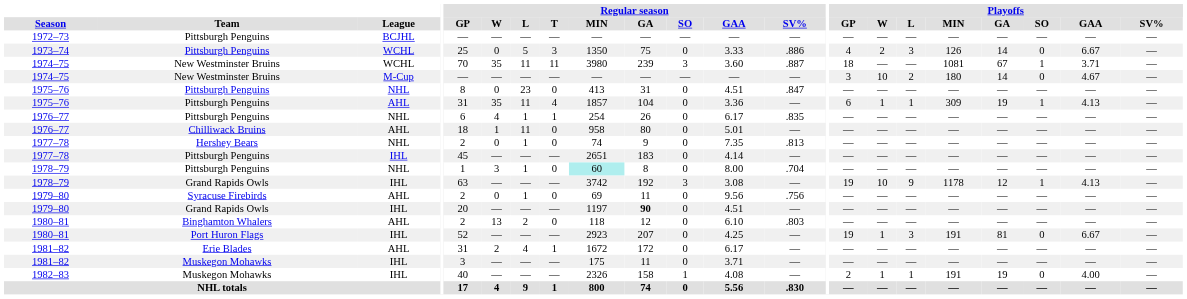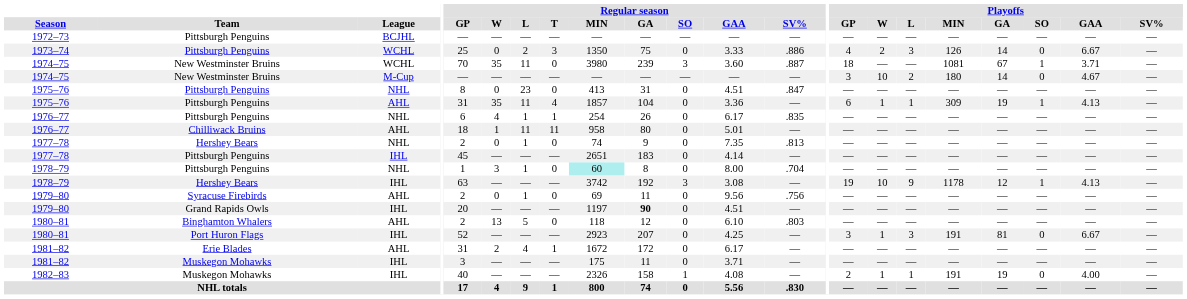1973–74 | Regular season / L: 5 -> 2
1974–75 / WCHL | Regular season / T: 11 -> 0
1976–77 / AHL | Regular season / T: 0 -> 11
1978–79 / IHL | Team: Grand Rapids Owls -> Hershey Bears
1980–81 / AHL | Regular season / L: 2 -> 5
1980–81 / IHL | Playoffs / GP: 19 -> 3
